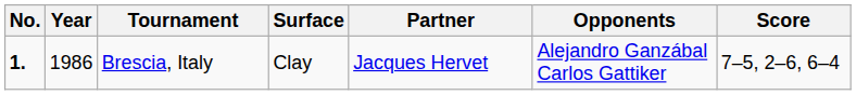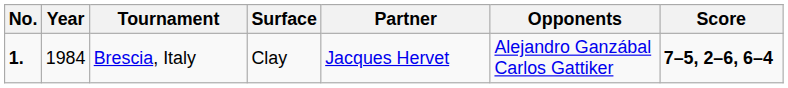Brescia, Italy | Year: 1986 -> 1984
Brescia, Italy | Score: normal -> bold
